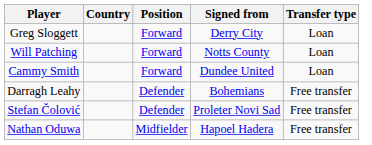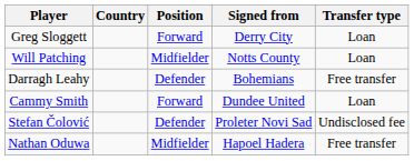Will Patching | Position: Forward -> Midfielder
rows swapped: Darragh Leahy <-> Cammy Smith
Stefan Čolović | Transfer type: Free transfer -> Undisclosed fee
